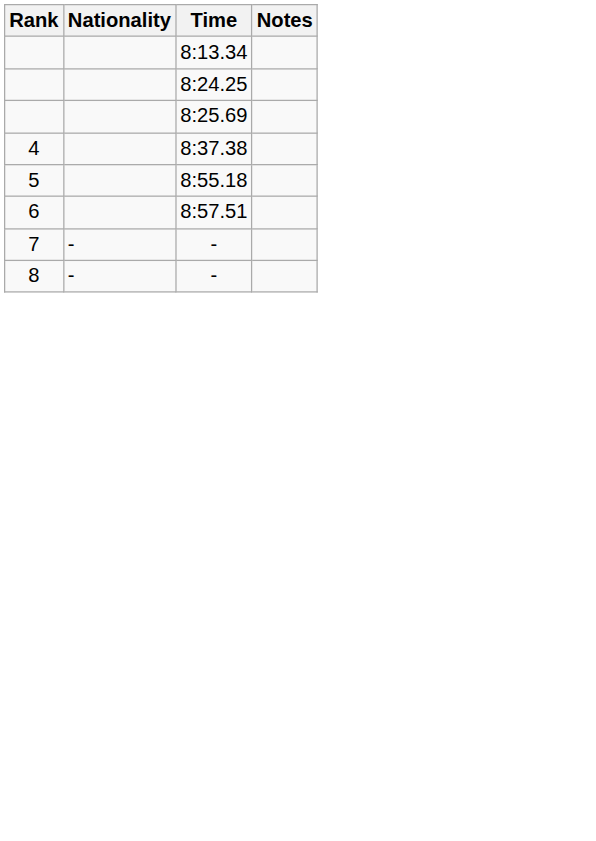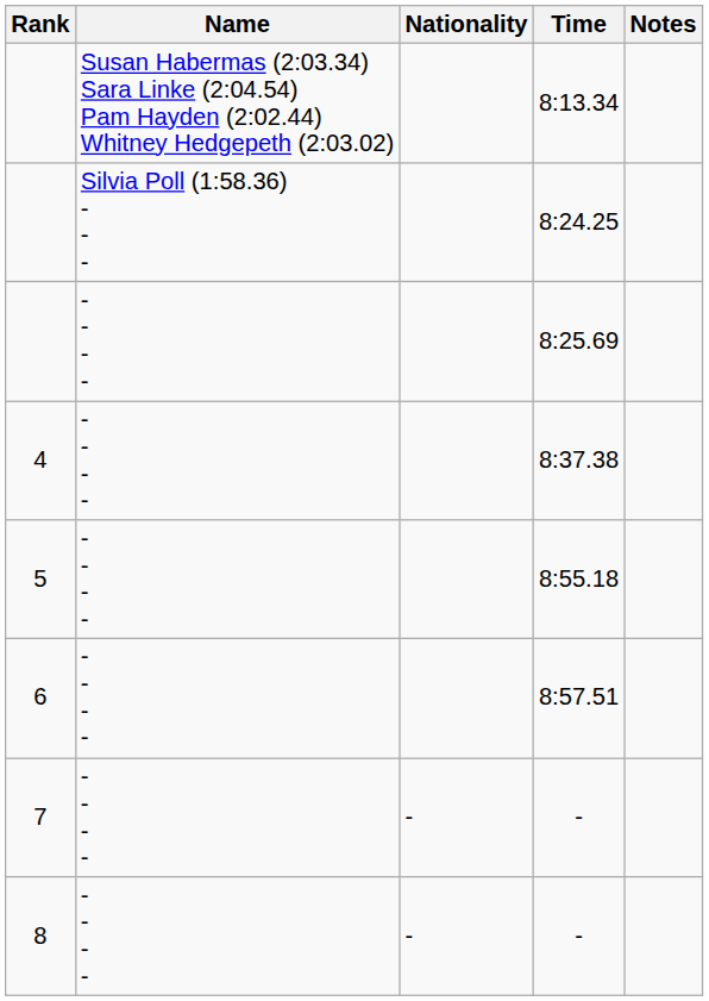+ column: Name | Susan Habermas (2:03.34) Sara Linke (2:04.54) Pam Hayden (2:02.44) Whitney Hedgepeth (2:03.02) | Silvia Poll (1:58.36) - - - | - - - - | - - - - | - - - - | - - - - | - - - - | - - - -
